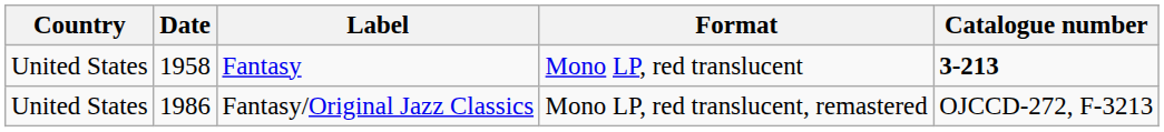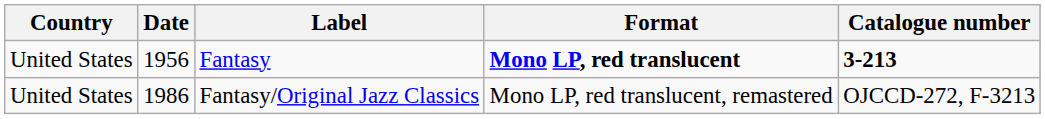Fantasy | Date: 1958 -> 1956
Fantasy | Format: normal -> bold
